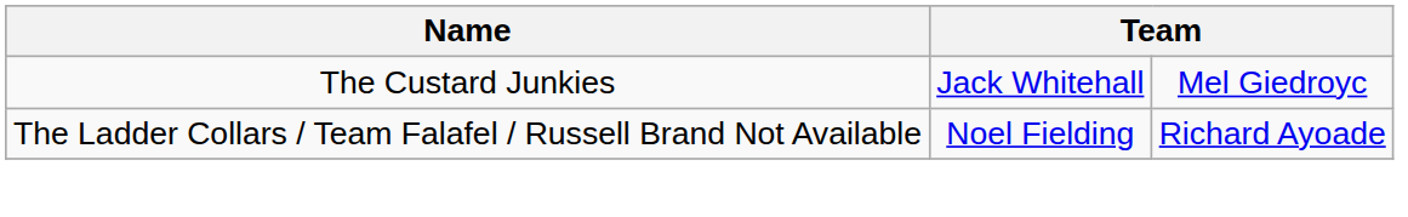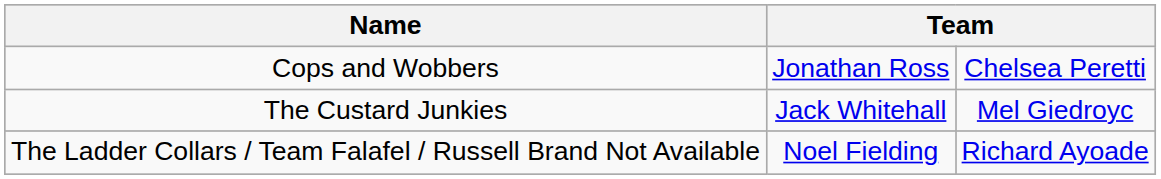+ row: Cops and Wobbers | Jonathan Ross | Chelsea Peretti
